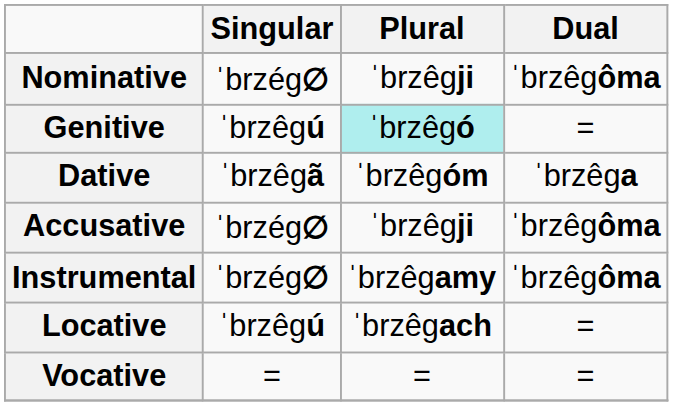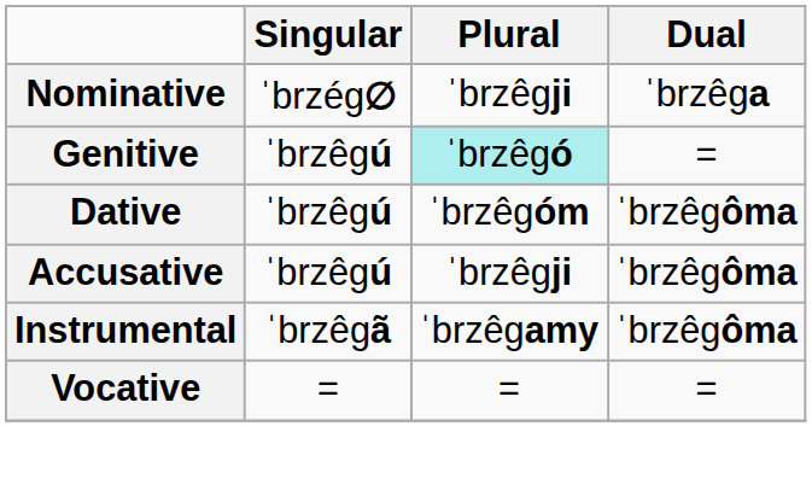Nominative | Dual: ˈbrzêgôma -> ˈbrzêga
Dative | Singular: ˈbrzêgã -> ˈbrzêgú
Dative | Dual: ˈbrzêga -> ˈbrzêgôma
Accusative | Singular: ˈbrzég∅ -> ˈbrzêgú
Instrumental | Singular: ˈbrzég∅ -> ˈbrzêgã
- row: Locative | ˈbrzêgú | ˈbrzêgach | =
